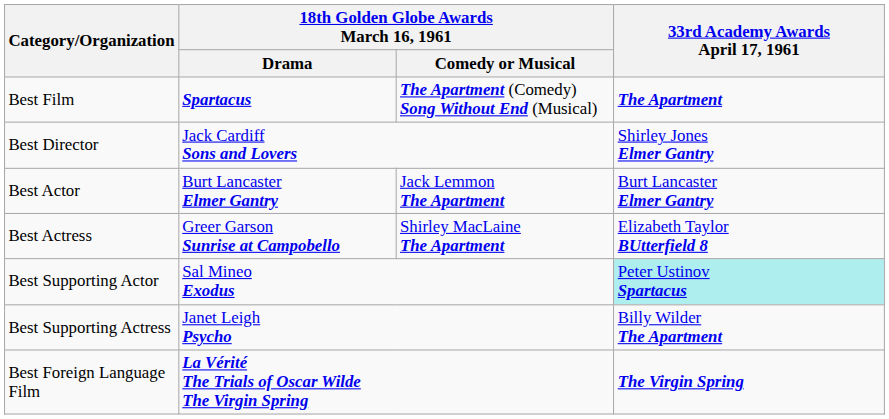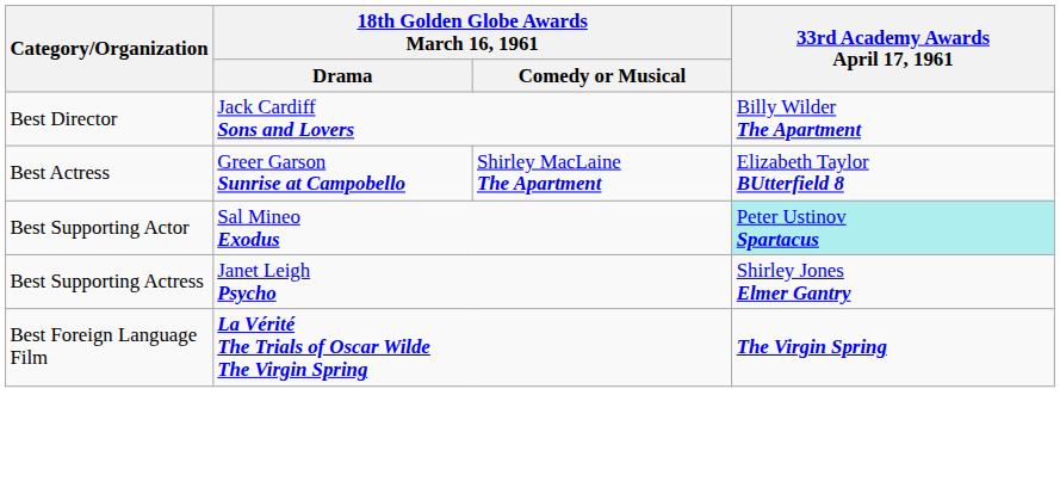- row: Best Film | Spartacus | The Apartment (Comedy) Song Without End (Musical) | The Apartment
Best Director | 33rd Academy Awards April 17, 1961: Shirley Jones Elmer Gantry -> Billy Wilder The Apartment
- row: Best Actor | Burt Lancaster Elmer Gantry | Jack Lemmon The Apartment | Burt Lancaster Elmer Gantry
Best Supporting Actress | 33rd Academy Awards April 17, 1961: Billy Wilder The Apartment -> Shirley Jones Elmer Gantry
